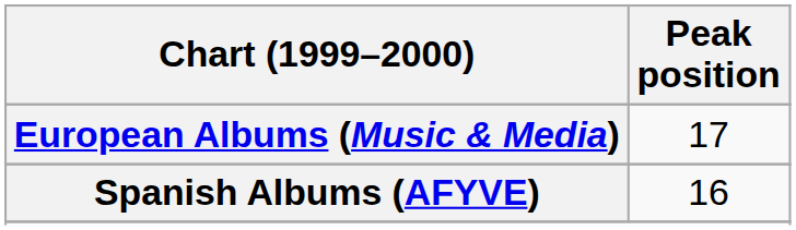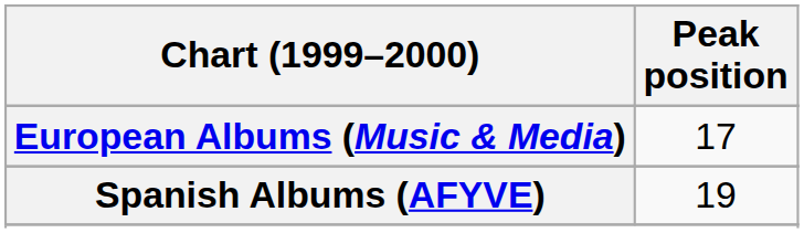Spanish Albums (AFYVE) | Peak position: 16 -> 19
